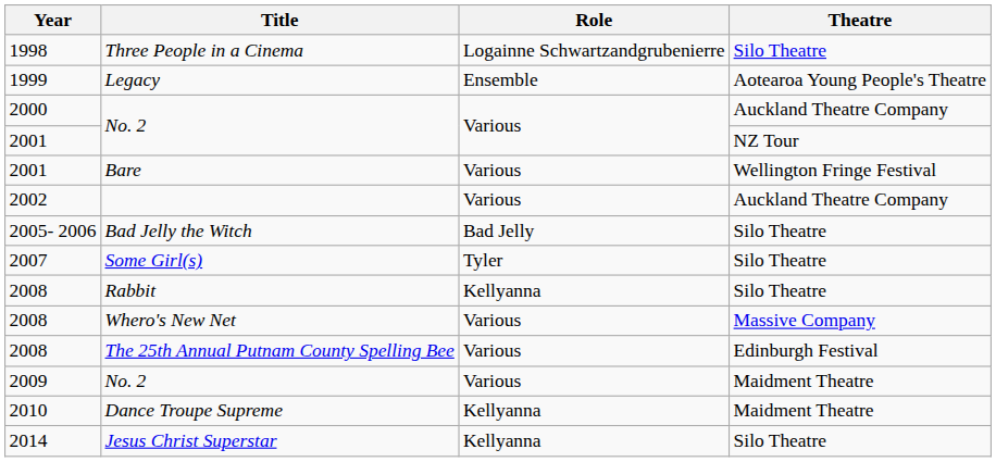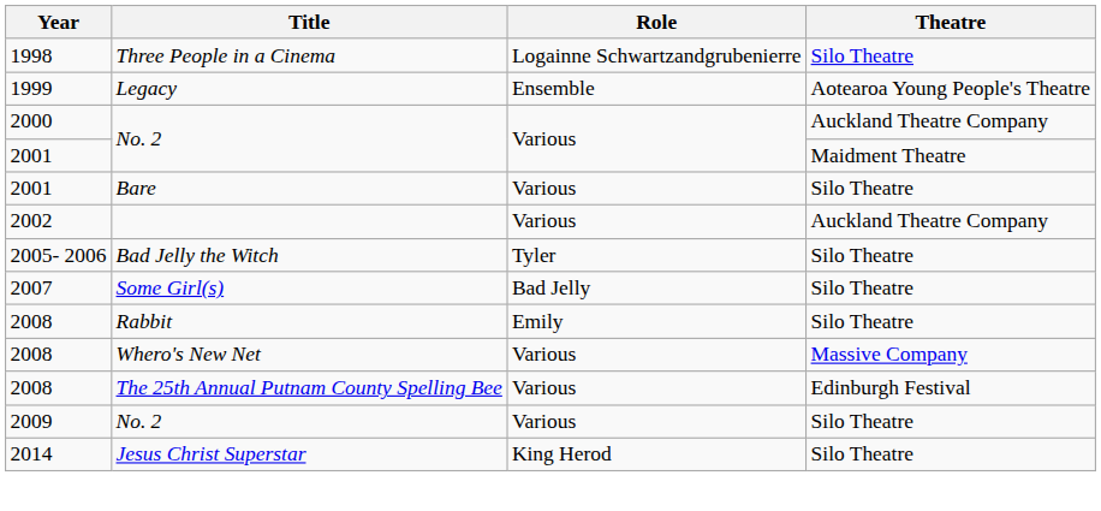2001 / No. 2 | Theatre: NZ Tour -> Maidment Theatre
Bare | Theatre: Wellington Fringe Festival -> Silo Theatre
Bad Jelly the Witch | Role: Bad Jelly -> Tyler
Some Girl(s) | Role: Tyler -> Bad Jelly
Rabbit | Role: Kellyanna -> Emily
2009 / No. 2 | Theatre: Maidment Theatre -> Silo Theatre
- row: 2010 | Dance Troupe Supreme | Kellyanna | Maidment Theatre
Jesus Christ Superstar | Role: Kellyanna -> King Herod
